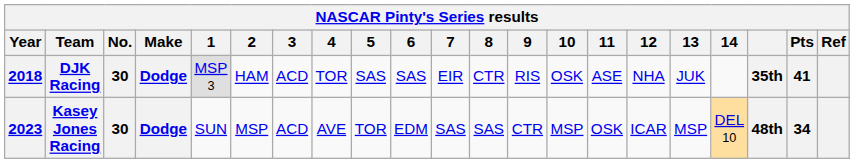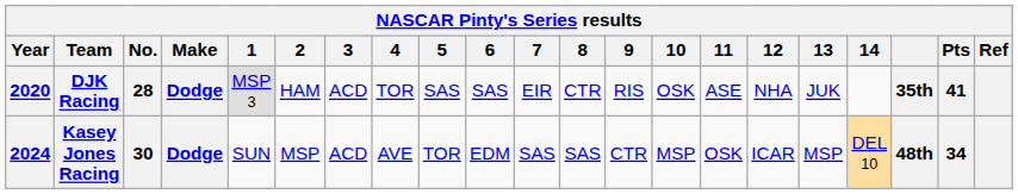DJK Racing | Year: 2018 -> 2020
DJK Racing | No.: 30 -> 28
Kasey Jones Racing | Year: 2023 -> 2024
